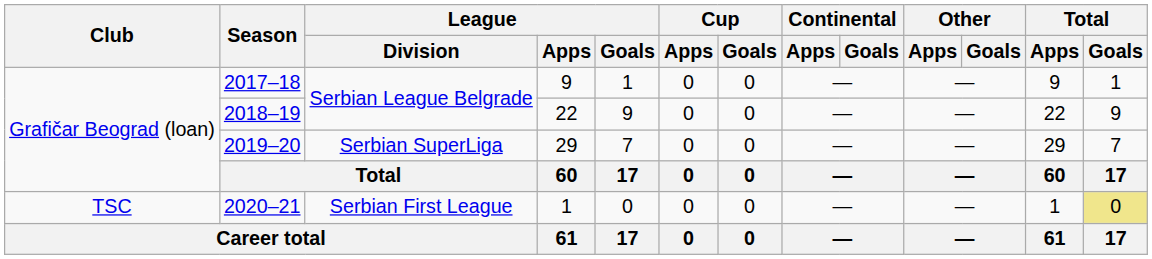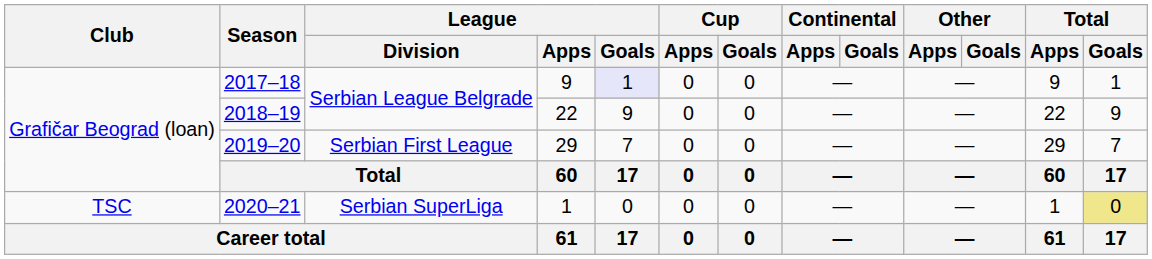2017–18 | League / Goals: no background -> lavender background
2019–20 | League / Division: Serbian SuperLiga -> Serbian First League
2020–21 | League / Division: Serbian First League -> Serbian SuperLiga
